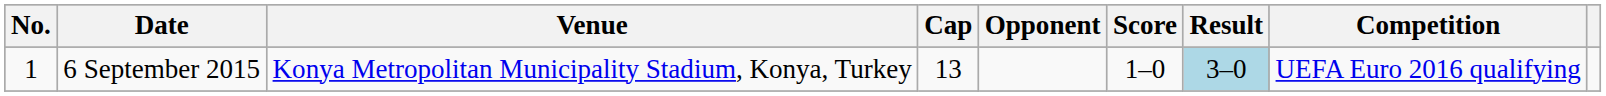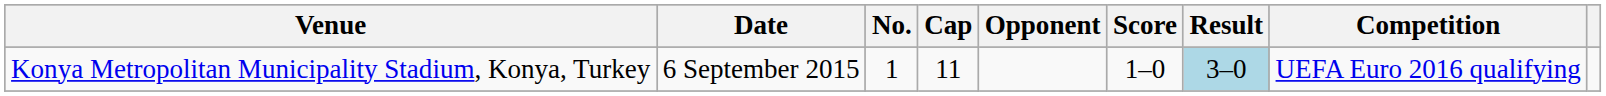columns swapped: No. <-> Venue
6 September 2015 | Cap: 13 -> 11
